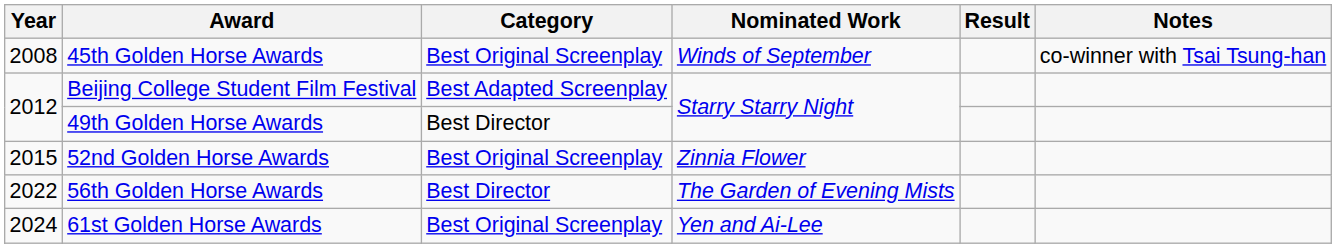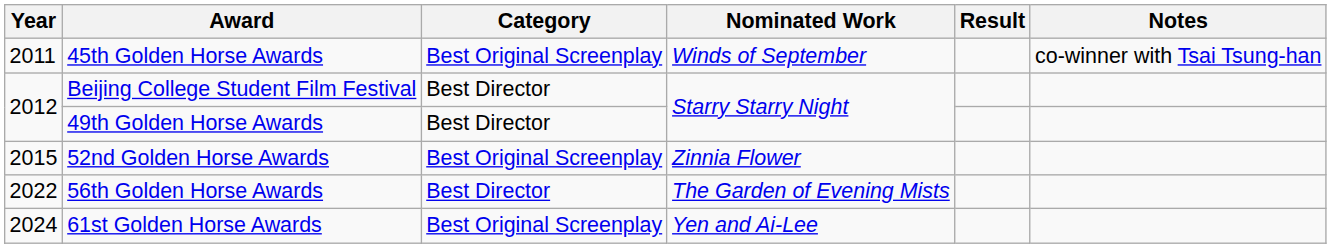45th Golden Horse Awards | Year: 2008 -> 2011
Beijing College Student Film Festival | Category: Best Adapted Screenplay -> Best Director
